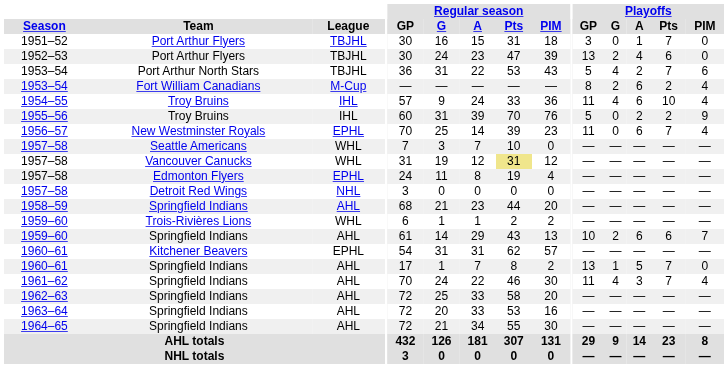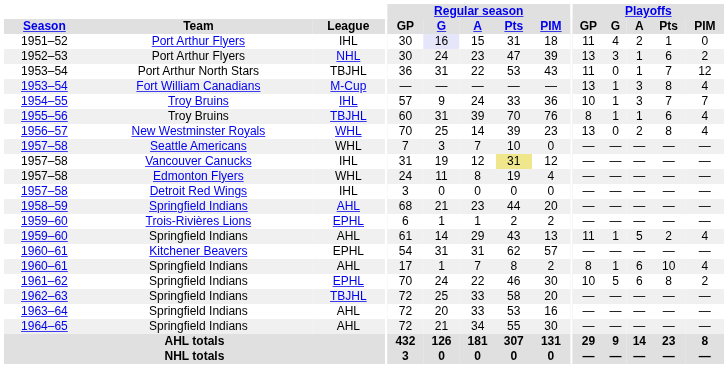1951–52 | League: TBJHL -> IHL
1951–52 | Regular season / G: no background -> lavender background
1951–52 | Playoffs / GP: 3 -> 11
1951–52 | Playoffs / G: 0 -> 4
1951–52 | Playoffs / A: 1 -> 2
1951–52 | Playoffs / Pts: 7 -> 1
1952–53 | League: TBJHL -> NHL
1952–53 | Playoffs / G: 2 -> 3
1952–53 | Playoffs / A: 4 -> 1
1952–53 | Playoffs / PIM: 0 -> 2
1953–54 / Port Arthur North Stars | Playoffs / GP: 5 -> 11
1953–54 / Port Arthur North Stars | Playoffs / G: 4 -> 0
1953–54 / Port Arthur North Stars | Playoffs / A: 2 -> 1
1953–54 / Port Arthur North Stars | Playoffs / PIM: 6 -> 12
1953–54 / Fort William Canadians | Playoffs / GP: 8 -> 13
1953–54 / Fort William Canadians | Playoffs / G: 2 -> 1
1953–54 / Fort William Canadians | Playoffs / A: 6 -> 3
1953–54 / Fort William Canadians | Playoffs / Pts: 2 -> 8
1954–55 | Playoffs / GP: 11 -> 10
1954–55 | Playoffs / G: 4 -> 1
1954–55 | Playoffs / A: 6 -> 3
1954–55 | Playoffs / Pts: 10 -> 7
1954–55 | Playoffs / PIM: 4 -> 7
1955–56 | League: IHL -> TBJHL
1955–56 | Playoffs / GP: 5 -> 8
1955–56 | Playoffs / G: 0 -> 1
1955–56 | Playoffs / A: 2 -> 1
1955–56 | Playoffs / Pts: 2 -> 6
1955–56 | Playoffs / PIM: 9 -> 4
1956–57 | League: EPHL -> WHL
1956–57 | Playoffs / GP: 11 -> 13
1956–57 | Playoffs / A: 6 -> 2
1956–57 | Playoffs / Pts: 7 -> 8
1957–58 / Vancouver Canucks | League: WHL -> IHL
1957–58 / Edmonton Flyers | League: EPHL -> WHL
1957–58 / Detroit Red Wings | League: NHL -> IHL
1959–60 / Trois-Rivières Lions | League: WHL -> EPHL
1959–60 / Springfield Indians | Playoffs / GP: 10 -> 11
1959–60 / Springfield Indians | Playoffs / G: 2 -> 1
1959–60 / Springfield Indians | Playoffs / A: 6 -> 5
1959–60 / Springfield Indians | Playoffs / Pts: 6 -> 2
1959–60 / Springfield Indians | Playoffs / PIM: 7 -> 4
1960–61 / Springfield Indians | Playoffs / GP: 13 -> 8
1960–61 / Springfield Indians | Playoffs / A: 5 -> 6
1960–61 / Springfield Indians | Playoffs / Pts: 7 -> 10
1960–61 / Springfield Indians | Playoffs / PIM: 0 -> 4
1961–62 | League: AHL -> EPHL
1961–62 | Playoffs / GP: 11 -> 10
1961–62 | Playoffs / G: 4 -> 5
1961–62 | Playoffs / A: 3 -> 6
1961–62 | Playoffs / Pts: 7 -> 8
1961–62 | Playoffs / PIM: 4 -> 2
1962–63 | League: AHL -> TBJHL
